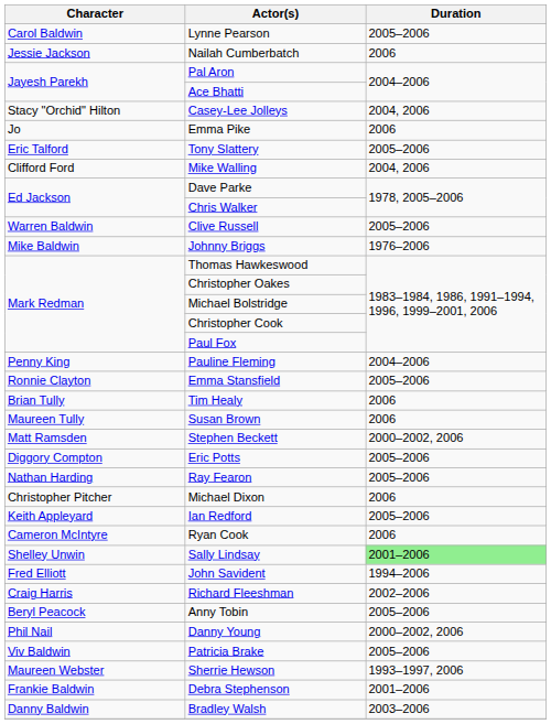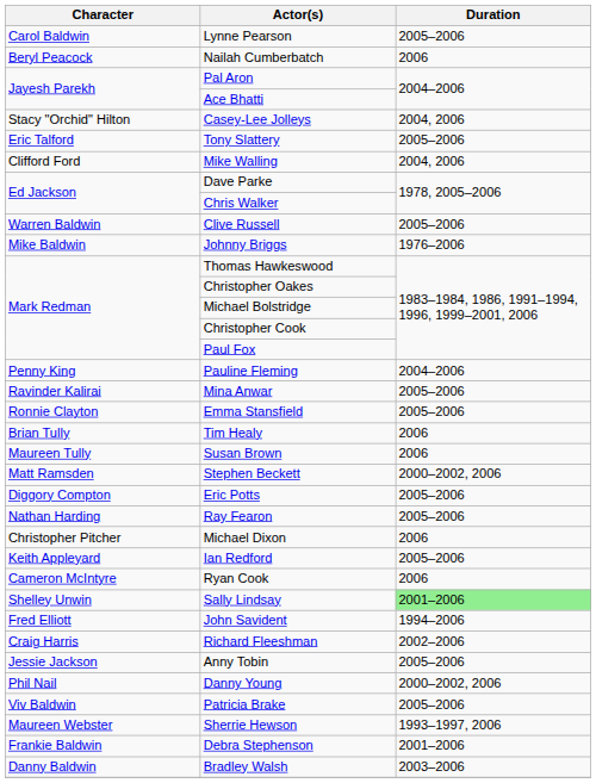Nailah Cumberbatch | Character: Jessie Jackson -> Beryl Peacock
- row: Jo | Emma Pike | 2006
+ row: Ravinder Kalirai | Mina Anwar | 2005–2006
Anny Tobin | Character: Beryl Peacock -> Jessie Jackson
